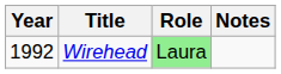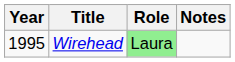Wirehead | Year: 1992 -> 1995
